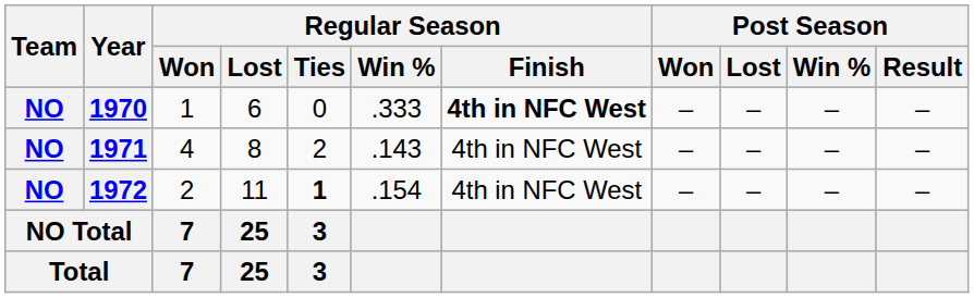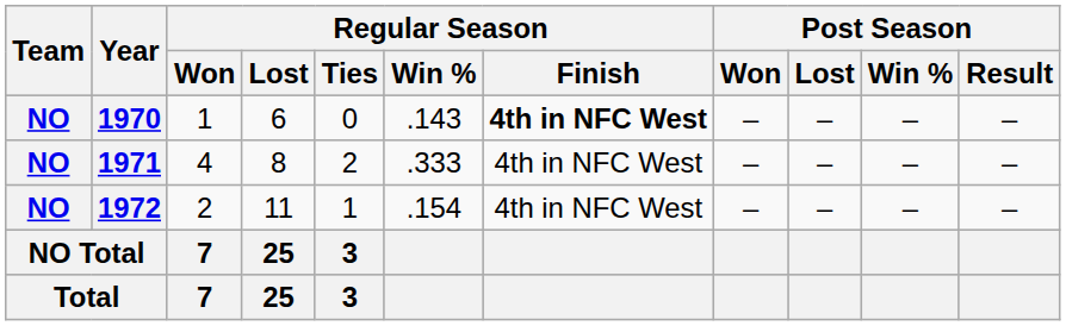1970 | Regular Season / Win %: .333 -> .143
1971 | Regular Season / Win %: .143 -> .333
1972 | Regular Season / Ties: bold -> normal
